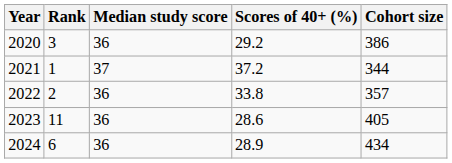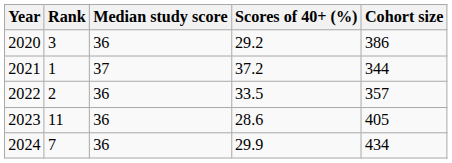2022 | Scores of 40+ (%): 33.8 -> 33.5
2024 | Rank: 6 -> 7
2024 | Scores of 40+ (%): 28.9 -> 29.9
